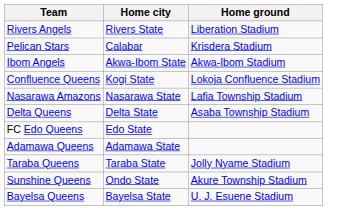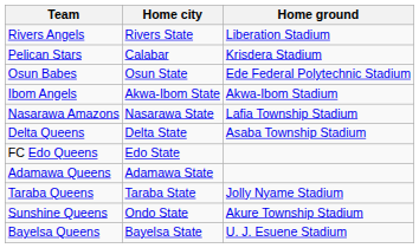+ row: Osun Babes | Osun State | Ede Federal Polytechnic Stadium
- row: Confluence Queens | Kogi State | Lokoja Confluence Stadium
